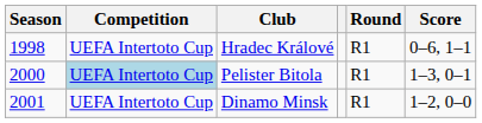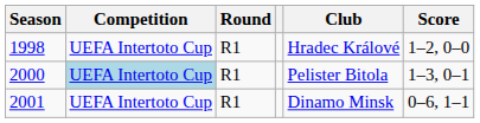columns swapped: Round <-> Club
1998 | Score: 0–6, 1–1 -> 1–2, 0–0
2001 | Score: 1–2, 0–0 -> 0–6, 1–1
